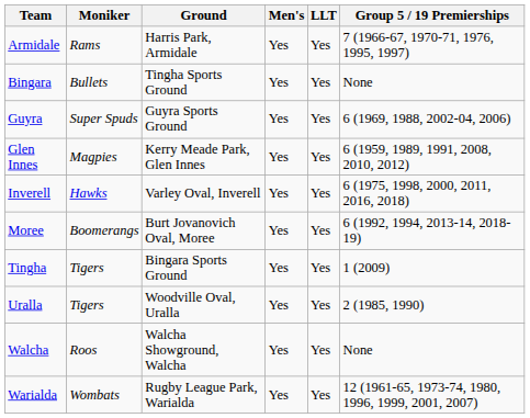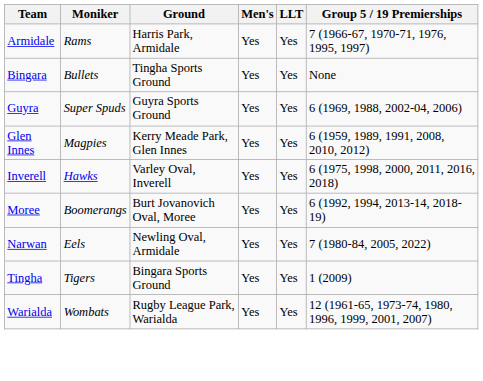+ row: Narwan | Eels | Newling Oval, Armidale | Yes | Yes | 7 (1980-84, 2005, 2022)
- row: Uralla | Tigers | Woodville Oval, Uralla | Yes | Yes | 2 (1985, 1990)
- row: Walcha | Roos | Walcha Showground, Walcha | Yes | Yes | None
